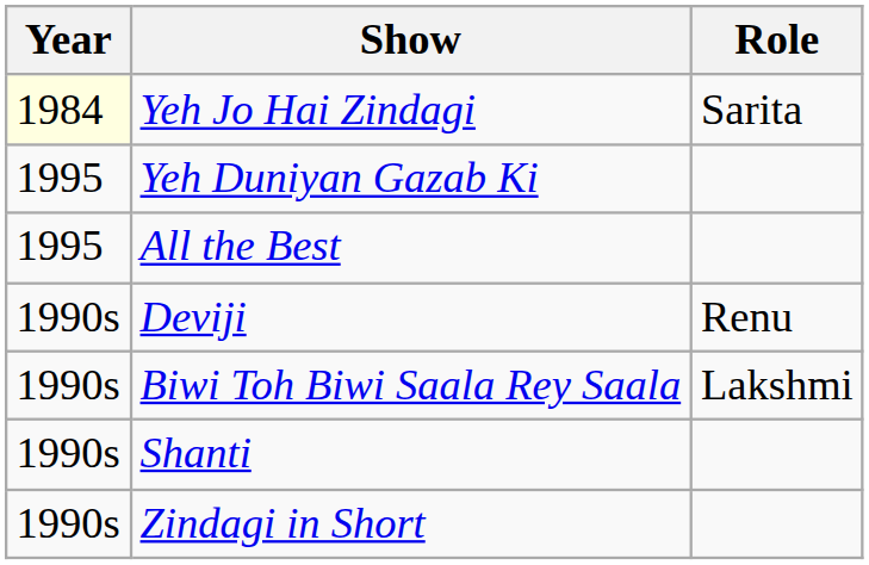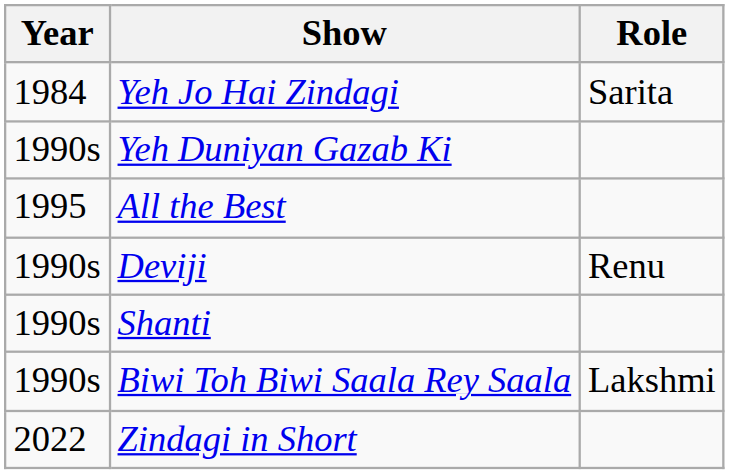Yeh Jo Hai Zindagi | Year: lightyellow background -> no background
Yeh Duniyan Gazab Ki | Year: 1995 -> 1990s
rows swapped: Biwi Toh Biwi Saala Rey Saala <-> Shanti
Zindagi in Short | Year: 1990s -> 2022
